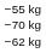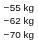rows swapped: −62 kg <-> −70 kg
